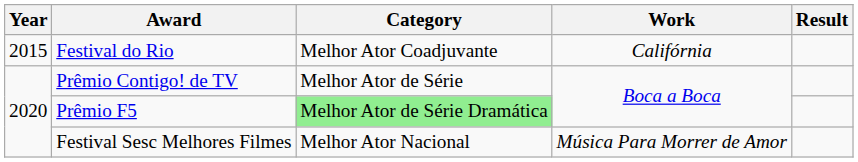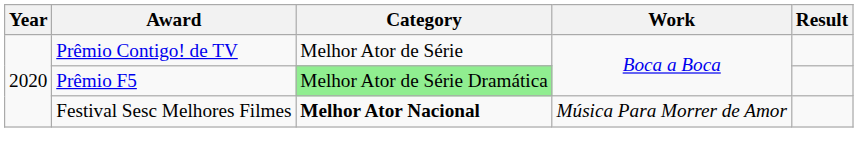- row: 2015 | Festival do Rio | Melhor Ator Coadjuvante | Califórnia
Festival Sesc Melhores Filmes | Category: normal -> bold
